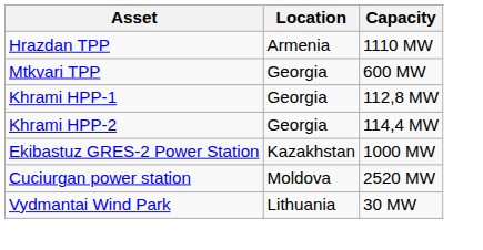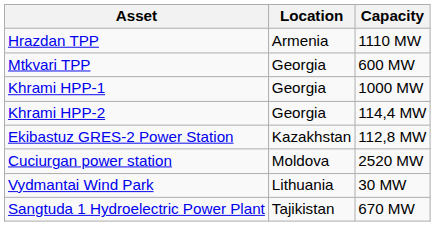Khrami HPP-1 | Capacity: 112,8 MW -> 1000 MW
Ekibastuz GRES-2 Power Station | Capacity: 1000 MW -> 112,8 MW
+ row: Sangtuda 1 Hydroelectric Power Plant | Tajikistan | 670 MW
